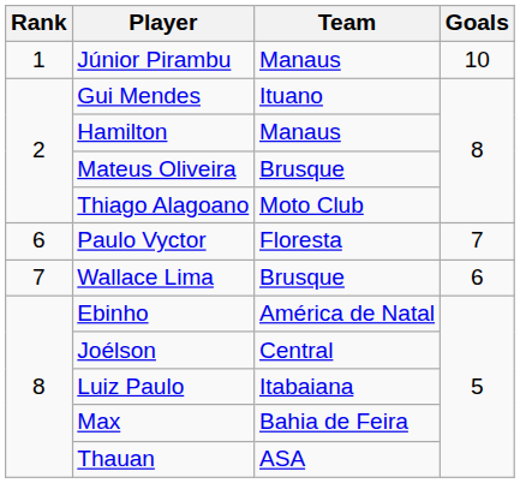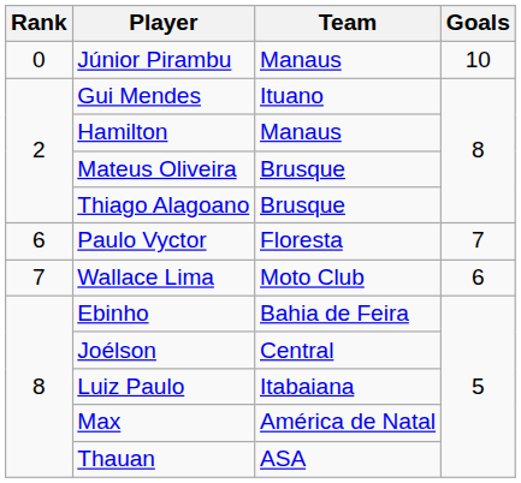Júnior Pirambu | Rank: 1 -> 0
Thiago Alagoano | Team: Moto Club -> Brusque
Wallace Lima | Team: Brusque -> Moto Club
Ebinho | Team: América de Natal -> Bahia de Feira
Max | Team: Bahia de Feira -> América de Natal
